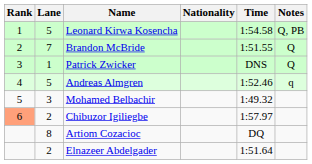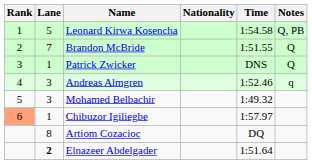Andreas Almgren | Lane: 5 -> 3
Chibuzor Igiliegbe | Lane: 2 -> 1
Elnazeer Abdelgader | Lane: normal -> bold
